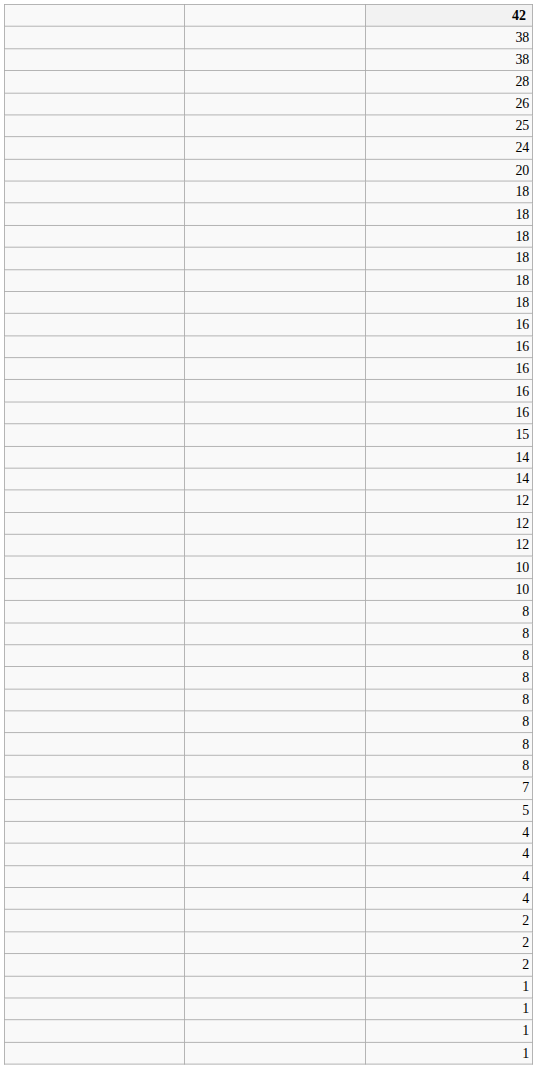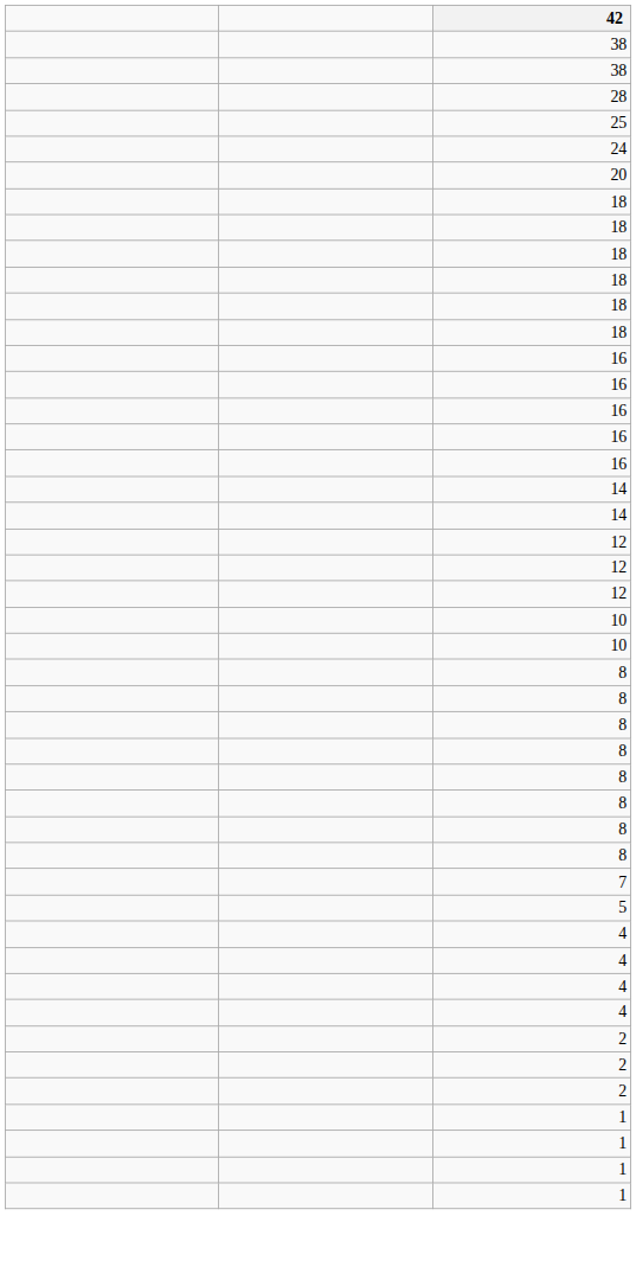- row: 26
- row: 15
